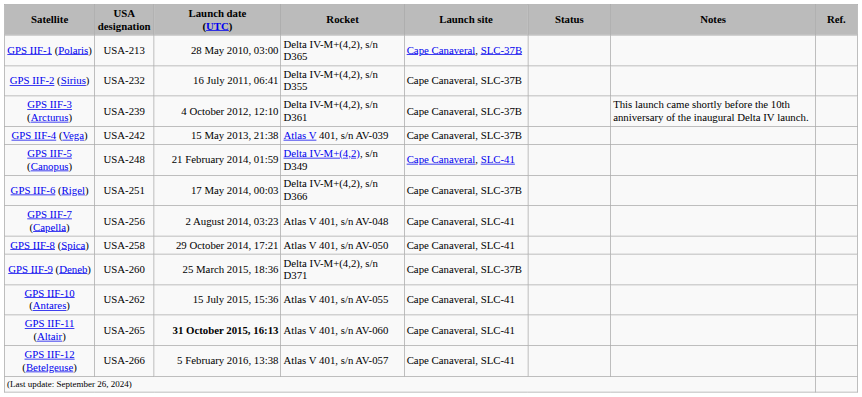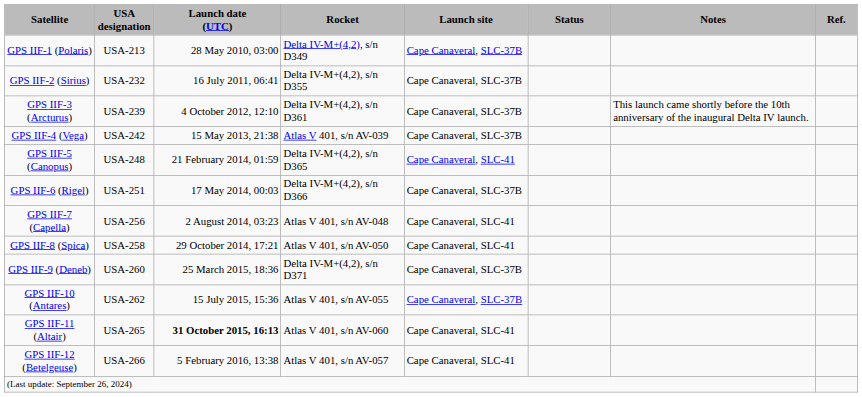GPS IIF-1 (Polaris) | Rocket: Delta IV-M+(4,2), s/n D365 -> Delta IV-M+(4,2), s/n D349
GPS IIF-5 (Canopus) | Rocket: Delta IV-M+(4,2), s/n D349 -> Delta IV-M+(4,2), s/n D365
GPS IIF-10 (Antares) | Launch site: Cape Canaveral, SLC-41 -> Cape Canaveral, SLC-37B
